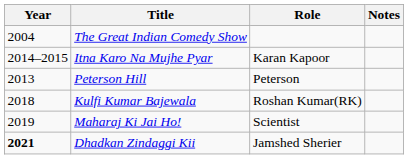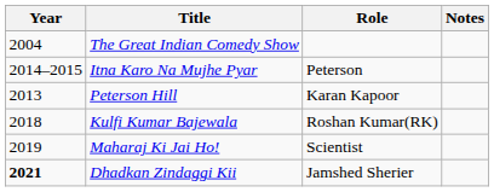Itna Karo Na Mujhe Pyar | Role: Karan Kapoor -> Peterson
Peterson Hill | Role: Peterson -> Karan Kapoor
